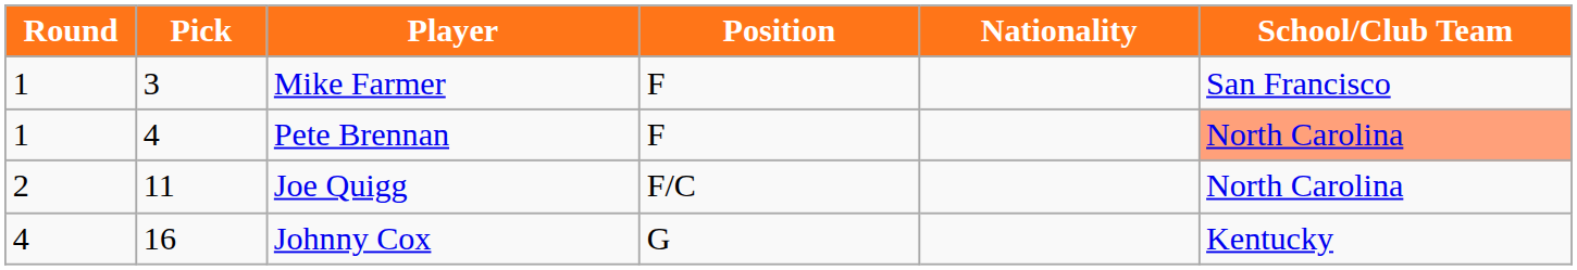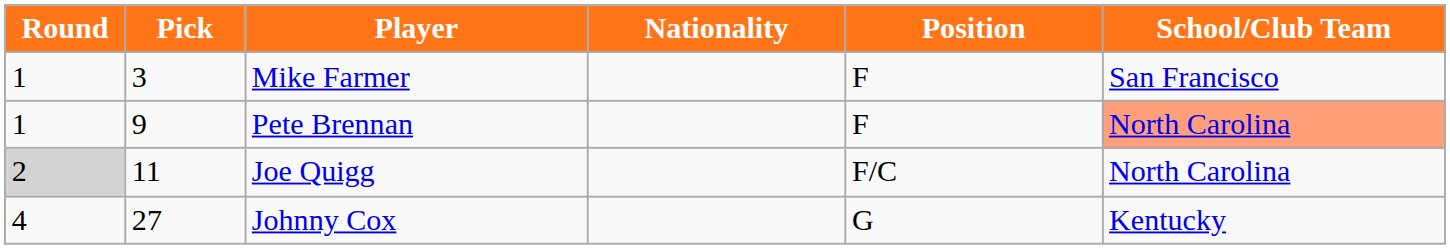columns swapped: Position <-> Nationality
Pete Brennan | Pick: 4 -> 9
Joe Quigg | Round: no background -> lightgrey background
Johnny Cox | Pick: 16 -> 27
